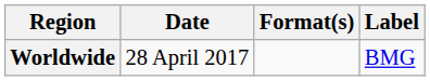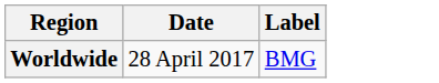- column: Format(s)
